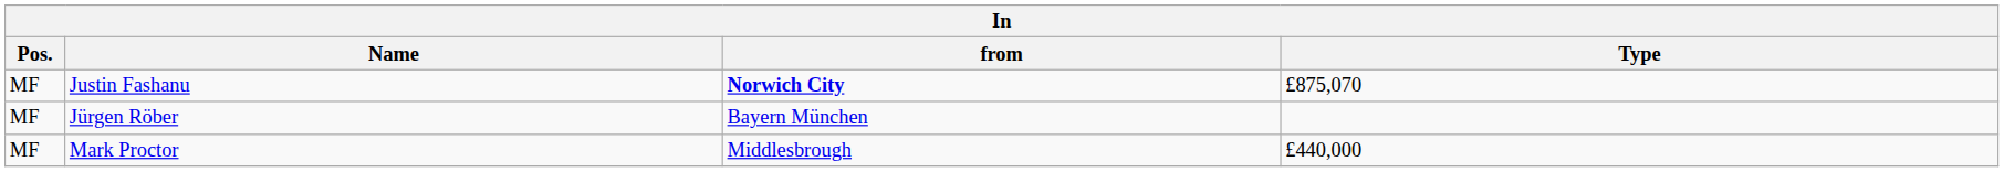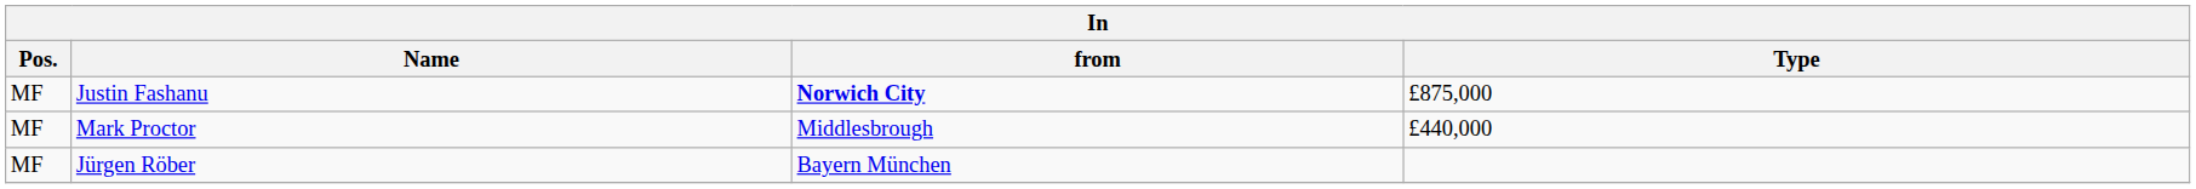Justin Fashanu | Type: £875,070 -> £875,000
rows swapped: Mark Proctor <-> Jürgen Röber
